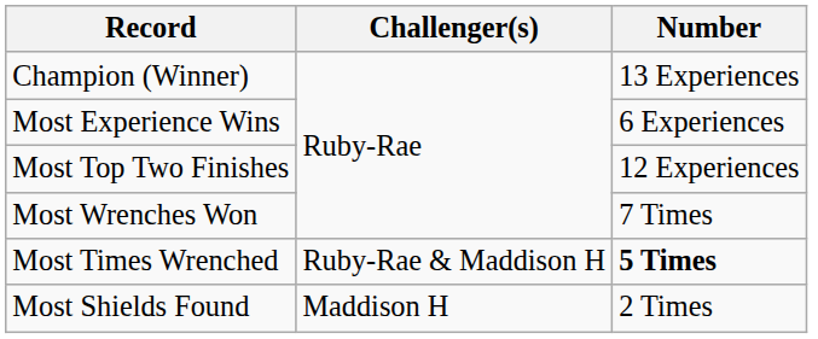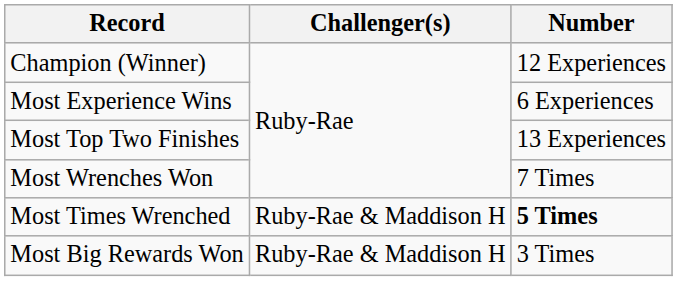Champion (Winner) | Number: 13 Experiences -> 12 Experiences
Most Top Two Finishes | Number: 12 Experiences -> 13 Experiences
+ row: Most Big Rewards Won | Ruby-Rae & Maddison H | 3 Times
- row: Most Shields Found | Maddison H | 2 Times
